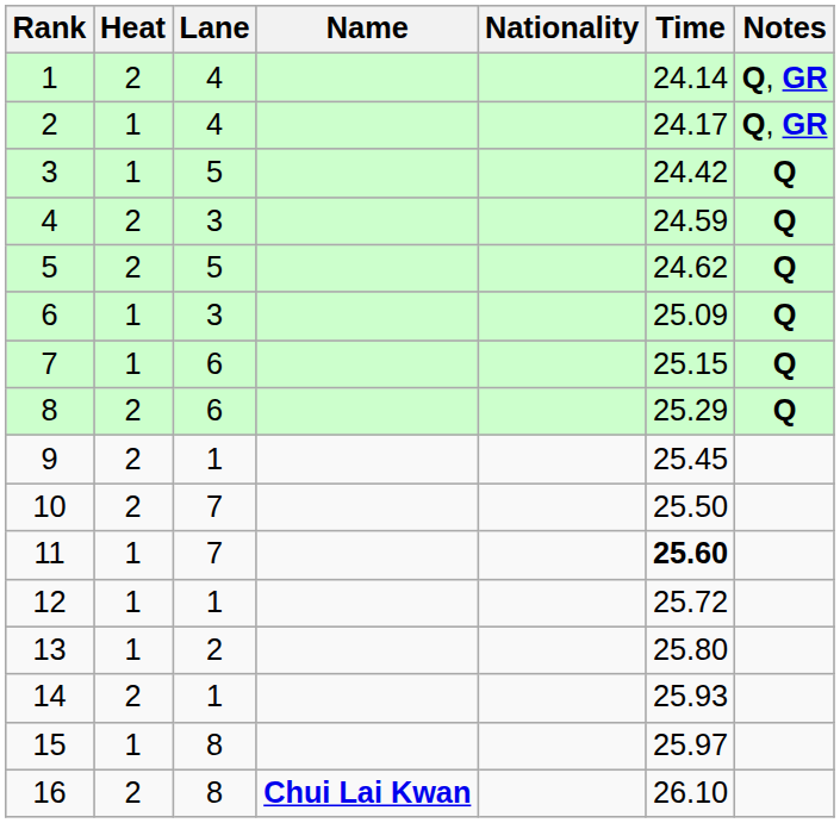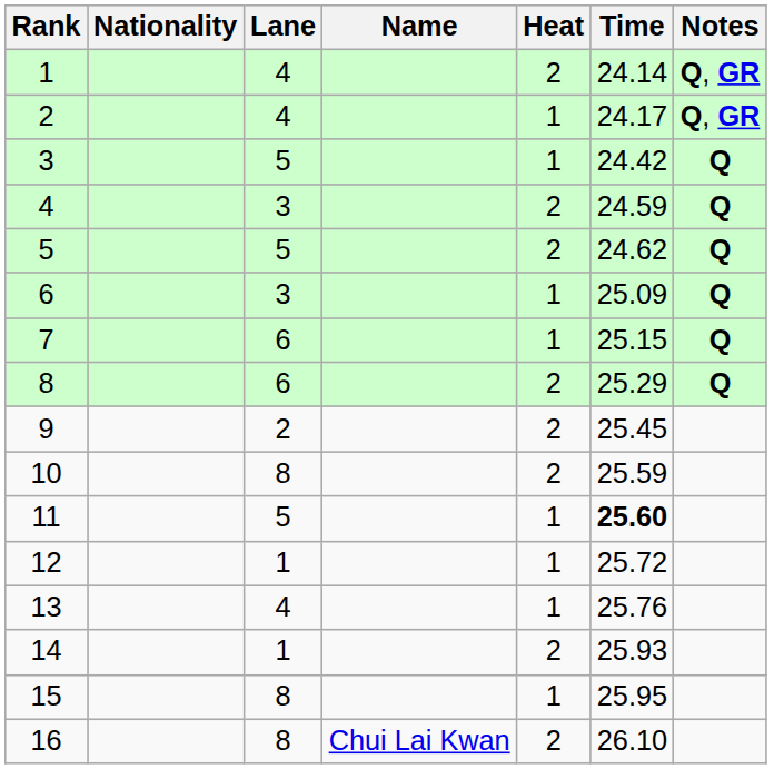columns swapped: Heat <-> Nationality
9 | Lane: 1 -> 2
10 | Lane: 7 -> 8
10 | Time: 25.50 -> 25.59
11 | Lane: 7 -> 5
13 | Lane: 2 -> 4
13 | Time: 25.80 -> 25.76
15 | Time: 25.97 -> 25.95
16 | Name: bold -> normal
